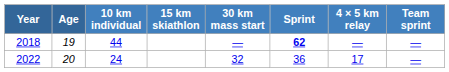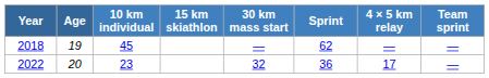2018 | 10 km individual: 44 -> 45
2018 | Sprint: bold -> normal
2022 | 10 km individual: 24 -> 23
